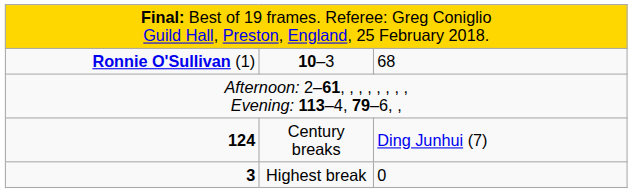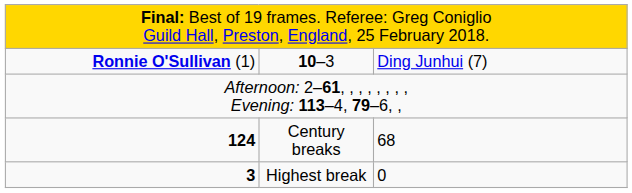Ronnie O'Sullivan (1) | column 3: 68 -> Ding Junhui (7)
124 | column 3: Ding Junhui (7) -> 68
